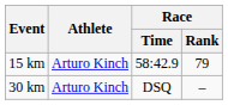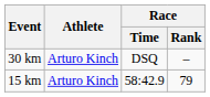rows swapped: 15 km <-> 30 km
